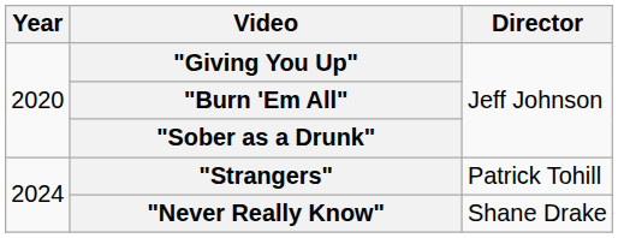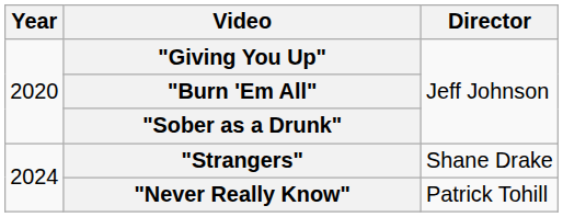"Strangers" | Director: Patrick Tohill -> Shane Drake
"Never Really Know" | Director: Shane Drake -> Patrick Tohill
